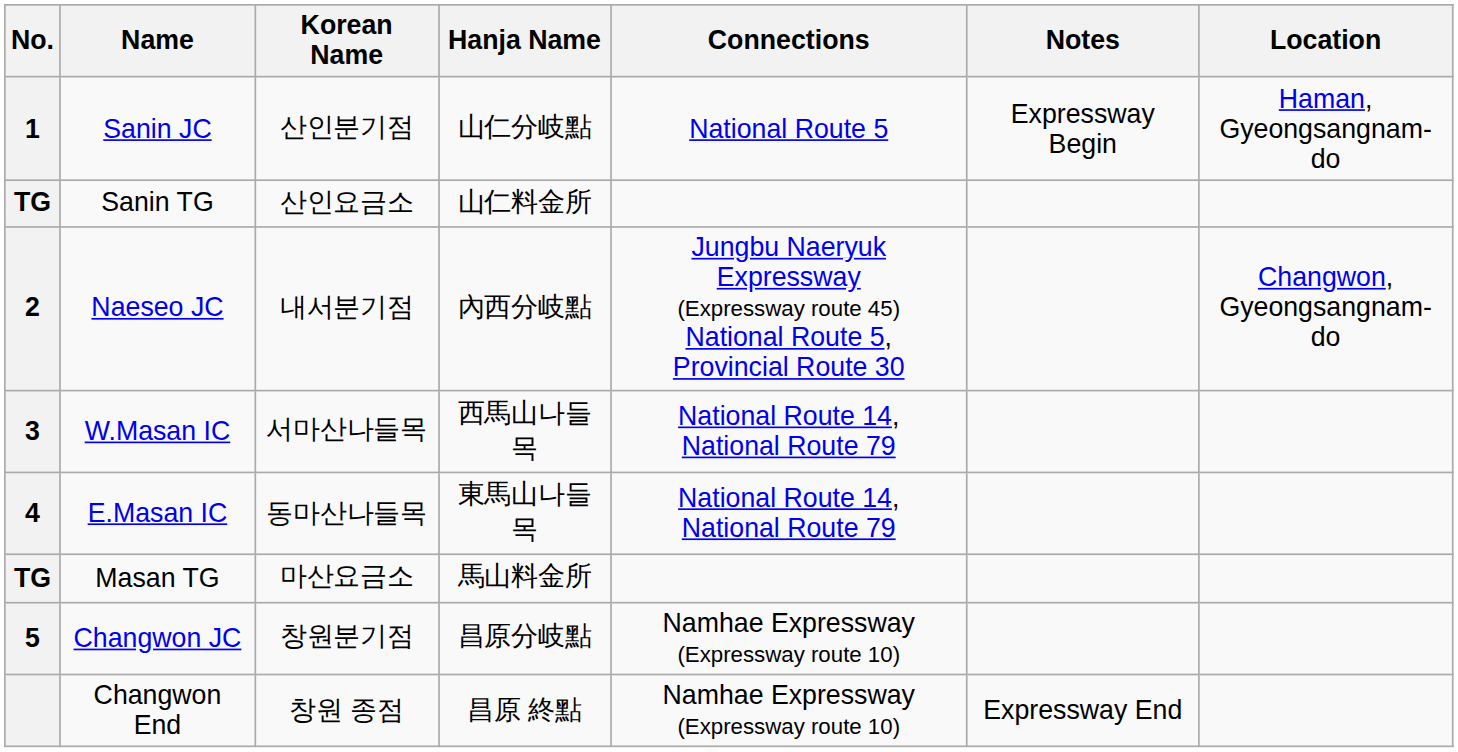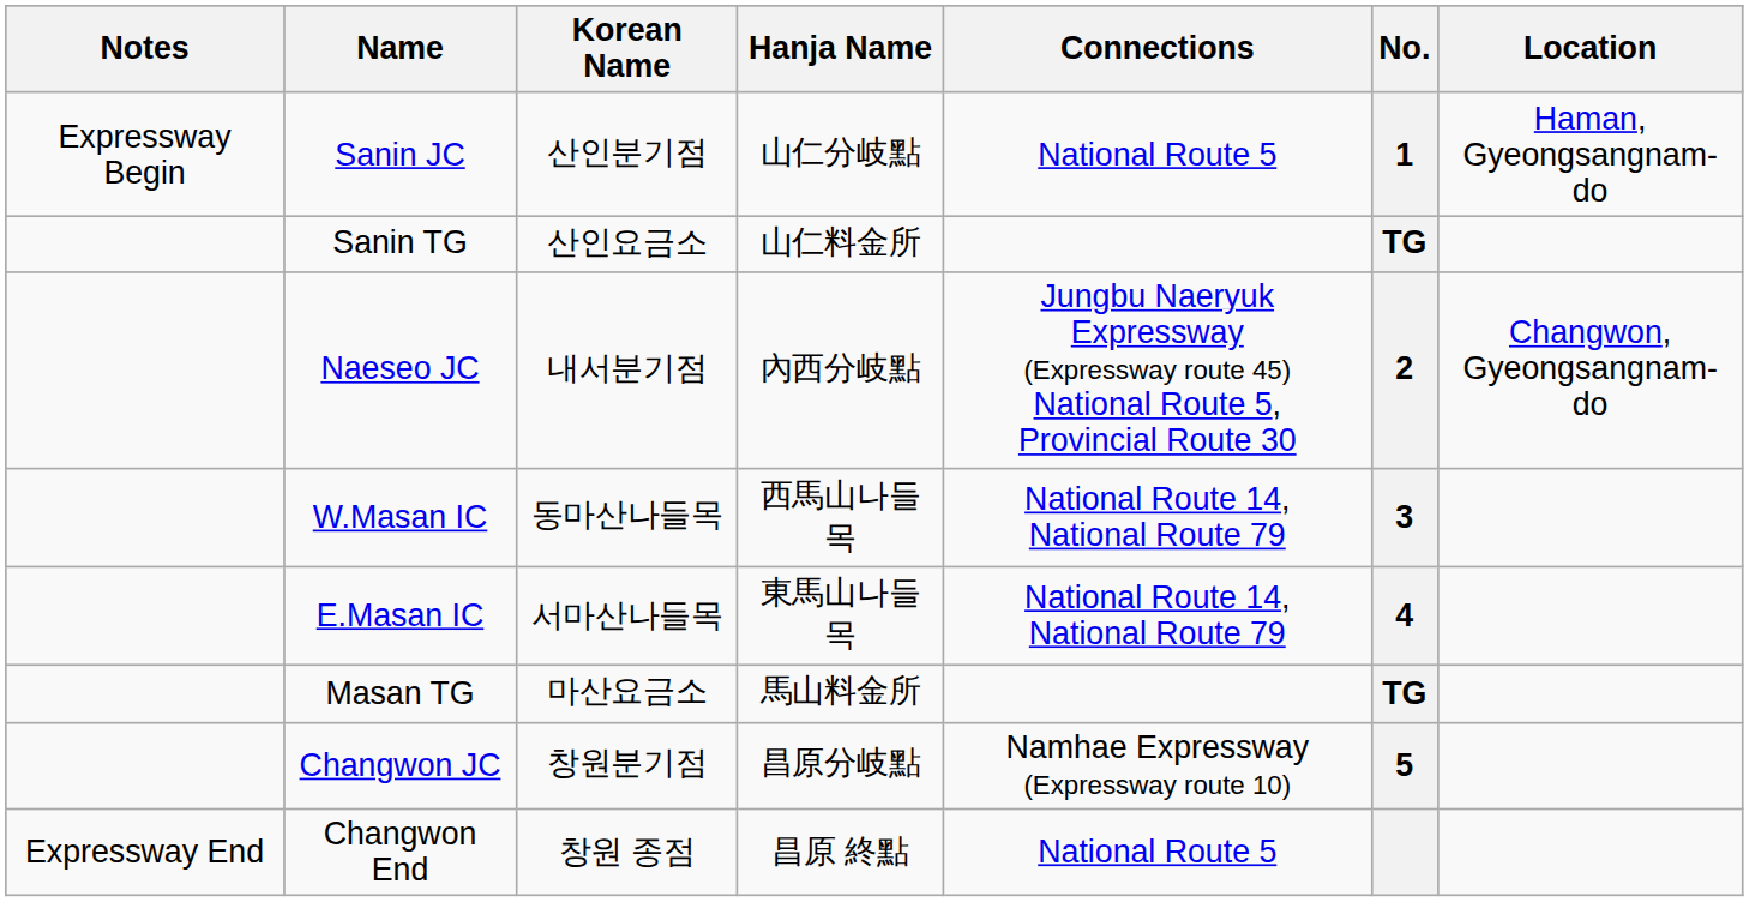columns swapped: No. <-> Notes
W.Masan IC | Korean Name: 서마산나들목 -> 동마산나들목
E.Masan IC | Korean Name: 동마산나들목 -> 서마산나들목
Changwon End | Connections: Namhae Expressway (Expressway route 10) -> National Route 5
